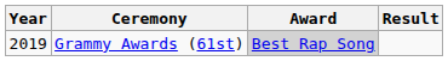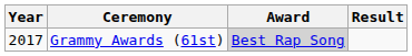Grammy Awards (61st) | Year: 2019 -> 2017
